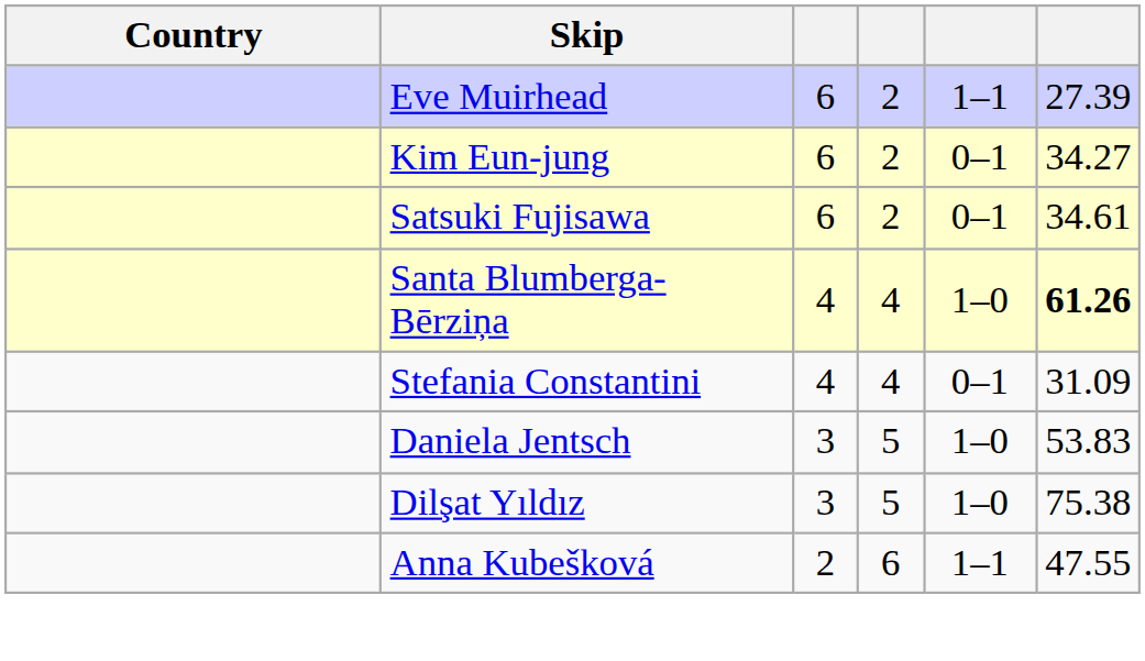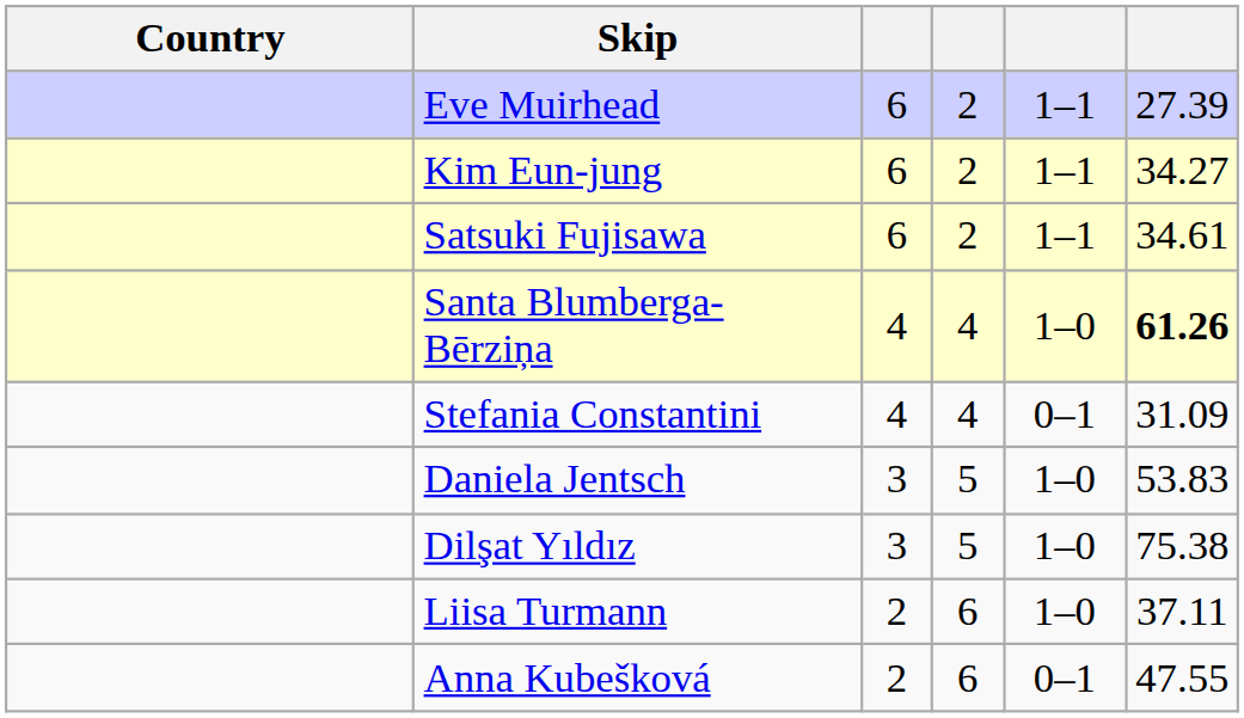Kim Eun-jung | column 5: 0–1 -> 1–1
Satsuki Fujisawa | column 5: 0–1 -> 1–1
+ row: Liisa Turmann | 2 | 6 | 1–0 | 37.11
Anna Kubešková | column 5: 1–1 -> 0–1
